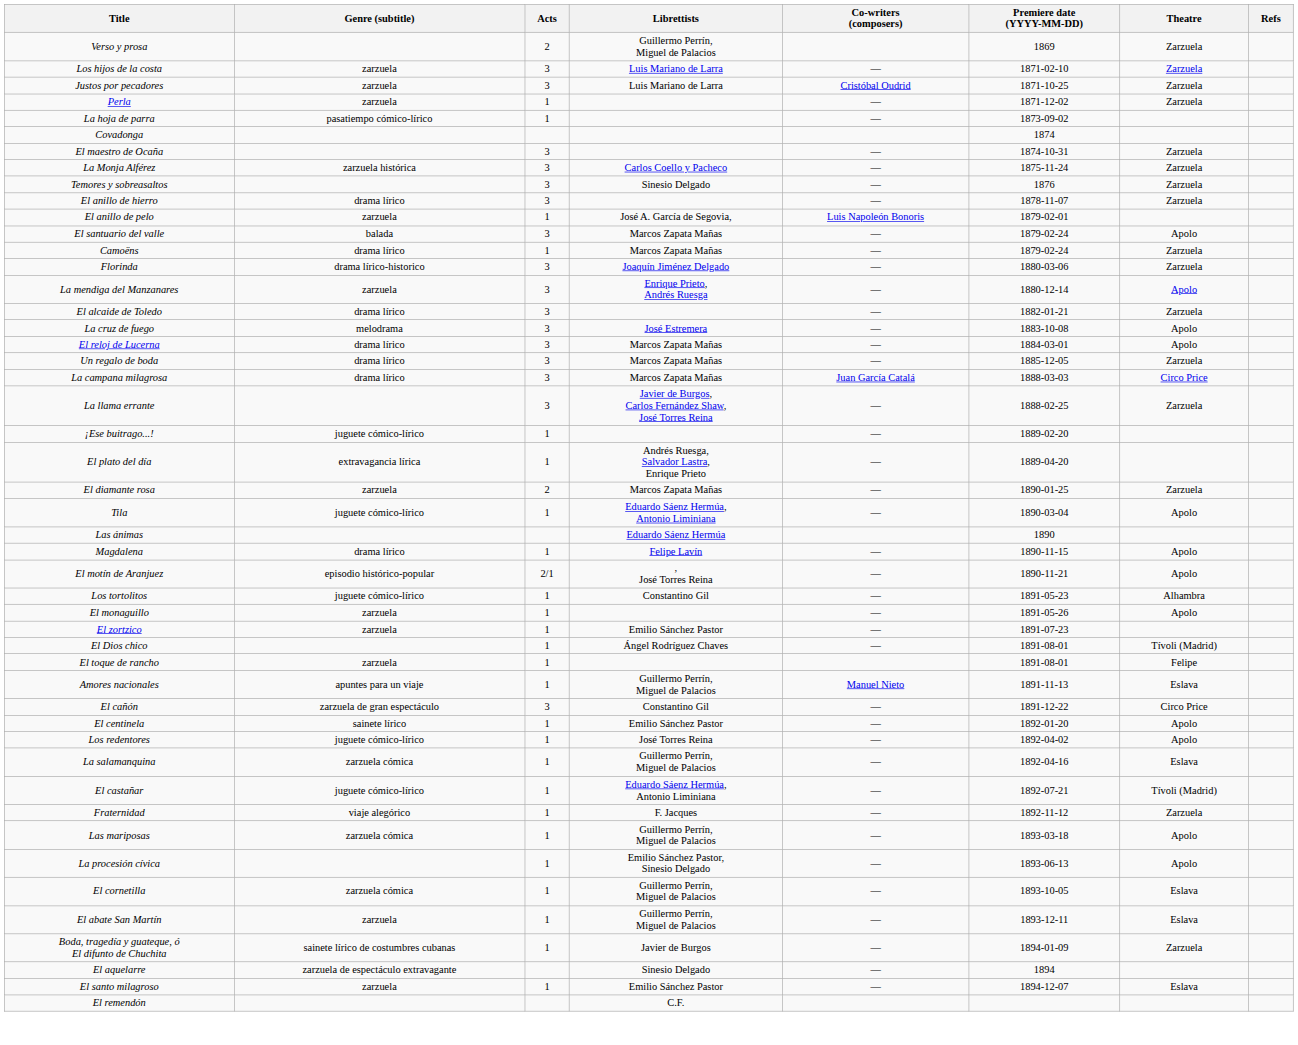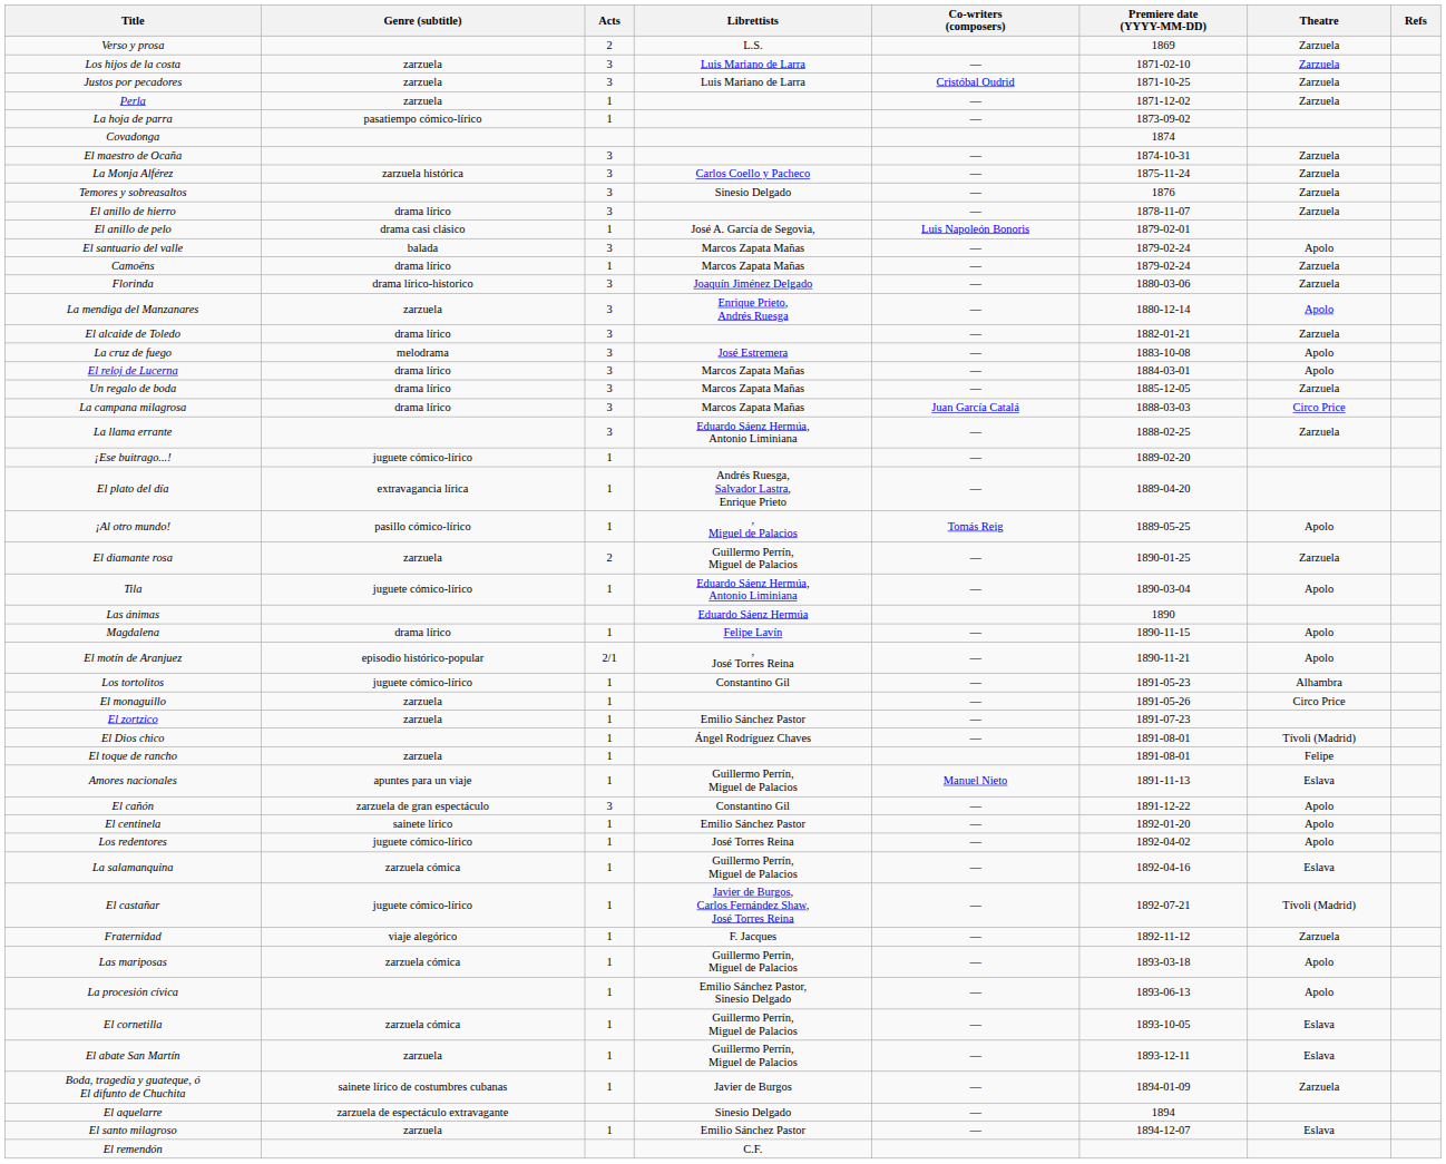Verso y prosa | Librettists: Guillermo Perrín, Miguel de Palacios -> L.S.
El anillo de pelo | Genre (subtitle): zarzuela -> drama casi clásico
La llama errante | Librettists: Javier de Burgos, Carlos Fernández Shaw, José Torres Reina -> Eduardo Sáenz Hermúa, Antonio Liminiana
+ row: ¡Al otro mundo! | pasillo cómico-lírico | 1 | , Miguel de Palacios | Tomás Reig | 1889-05-25 | Apolo
El diamante rosa | Librettists: Marcos Zapata Mañas -> Guillermo Perrín, Miguel de Palacios
El monaguillo | Theatre: Apolo -> Circo Price
El cañón | Theatre: Circo Price -> Apolo
El castañar | Librettists: Eduardo Sáenz Hermúa, Antonio Liminiana -> Javier de Burgos, Carlos Fernández Shaw, José Torres Reina
